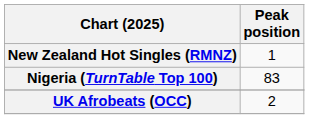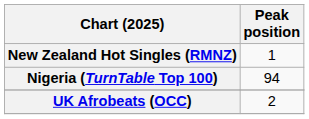Nigeria (TurnTable Top 100) | Peak position: 83 -> 94
